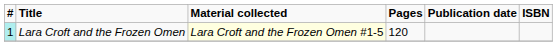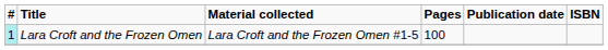Lara Croft and the Frozen Omen | Material collected: lightyellow background -> no background
Lara Croft and the Frozen Omen | Pages: 120 -> 100
